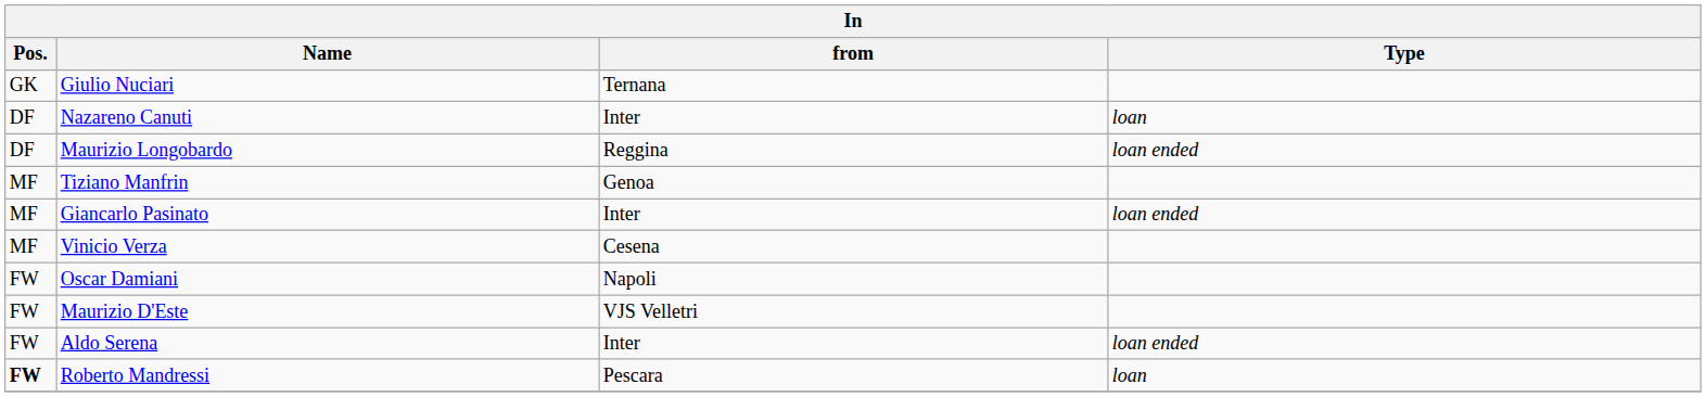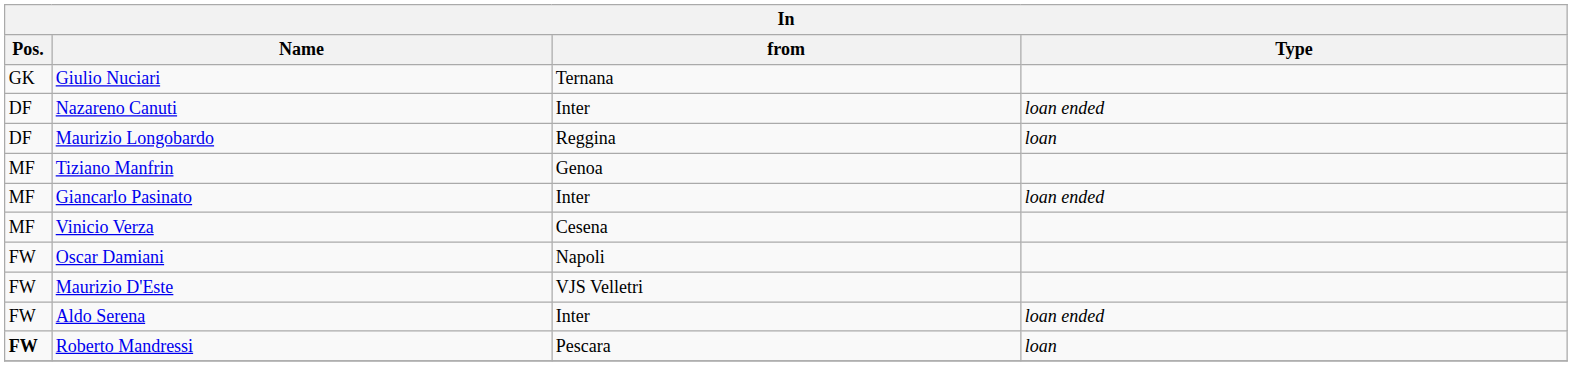Nazareno Canuti | Type: loan -> loan ended
Maurizio Longobardo | Type: loan ended -> loan
